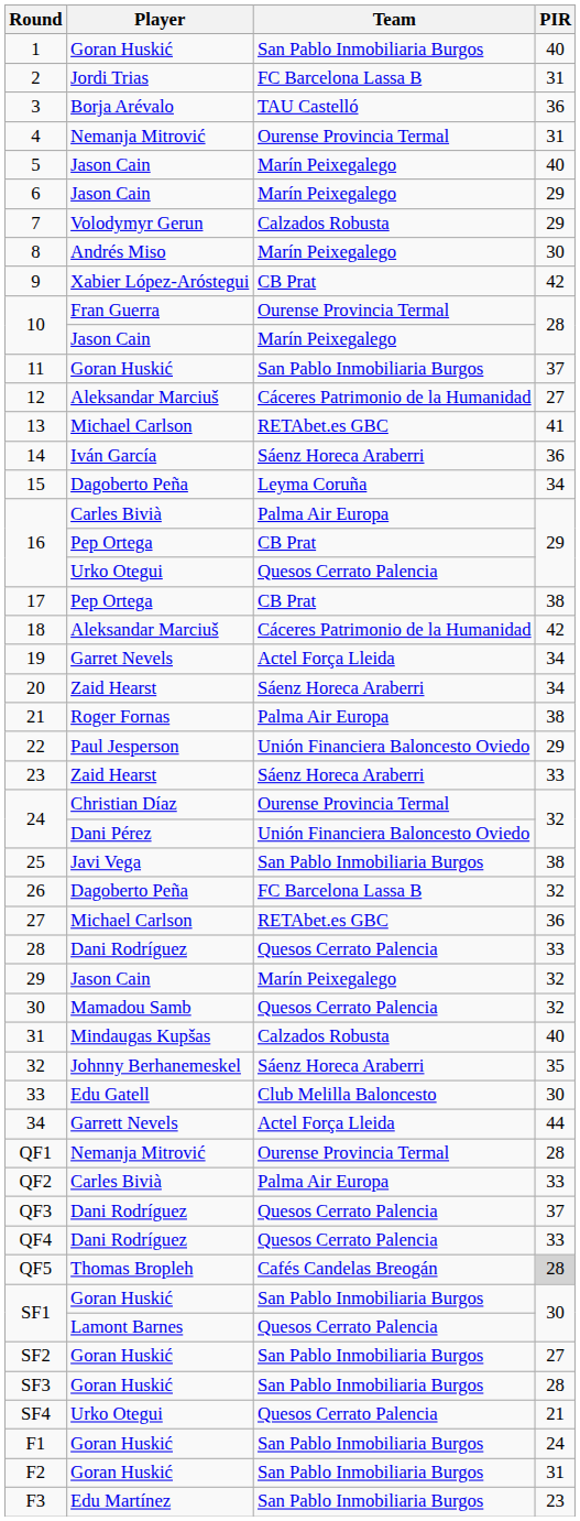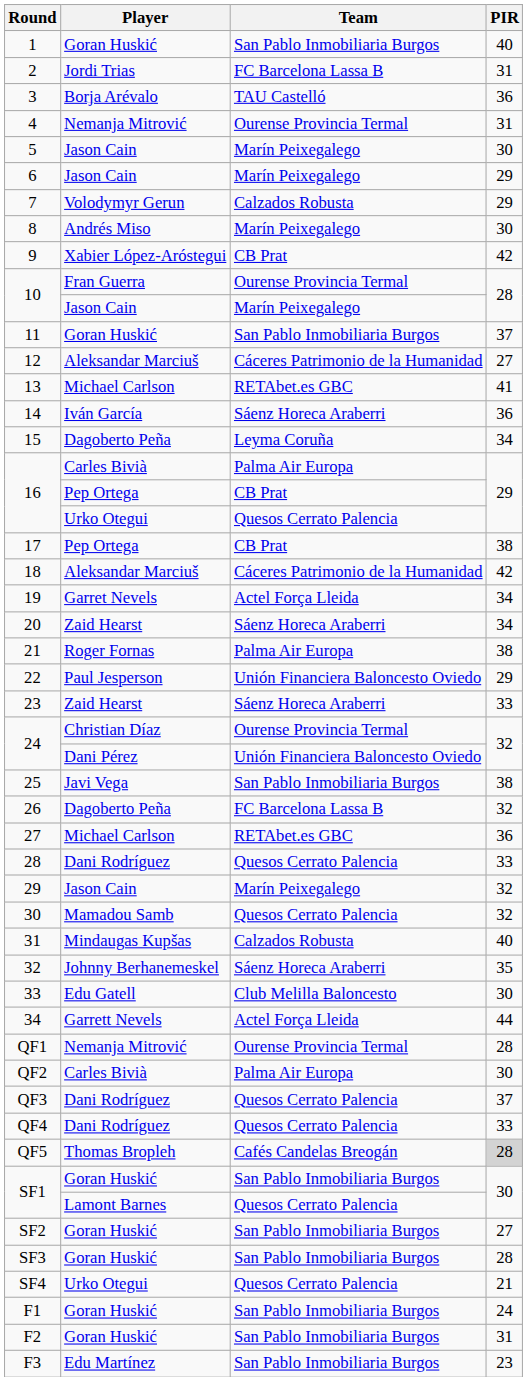5 | PIR: 40 -> 30
QF2 | PIR: 33 -> 30
